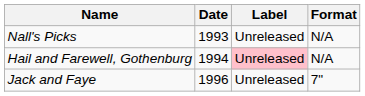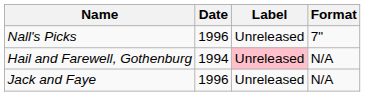Nall's Picks | Date: 1993 -> 1996
Nall's Picks | Format: N/A -> 7"
Jack and Faye | Format: 7" -> N/A
